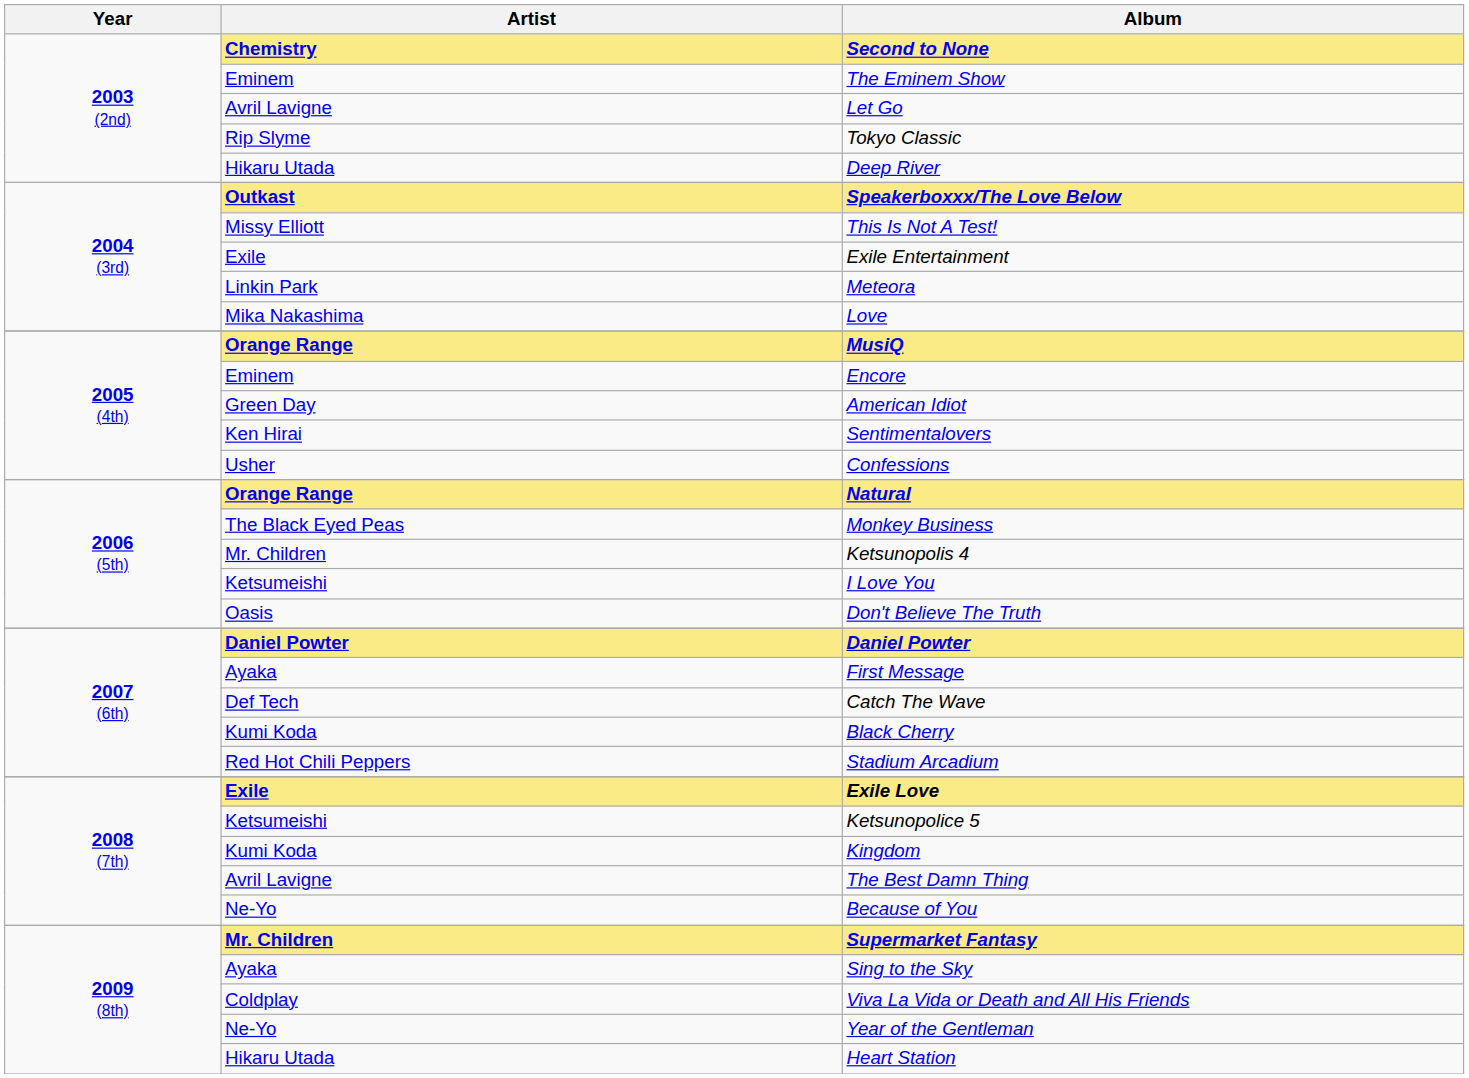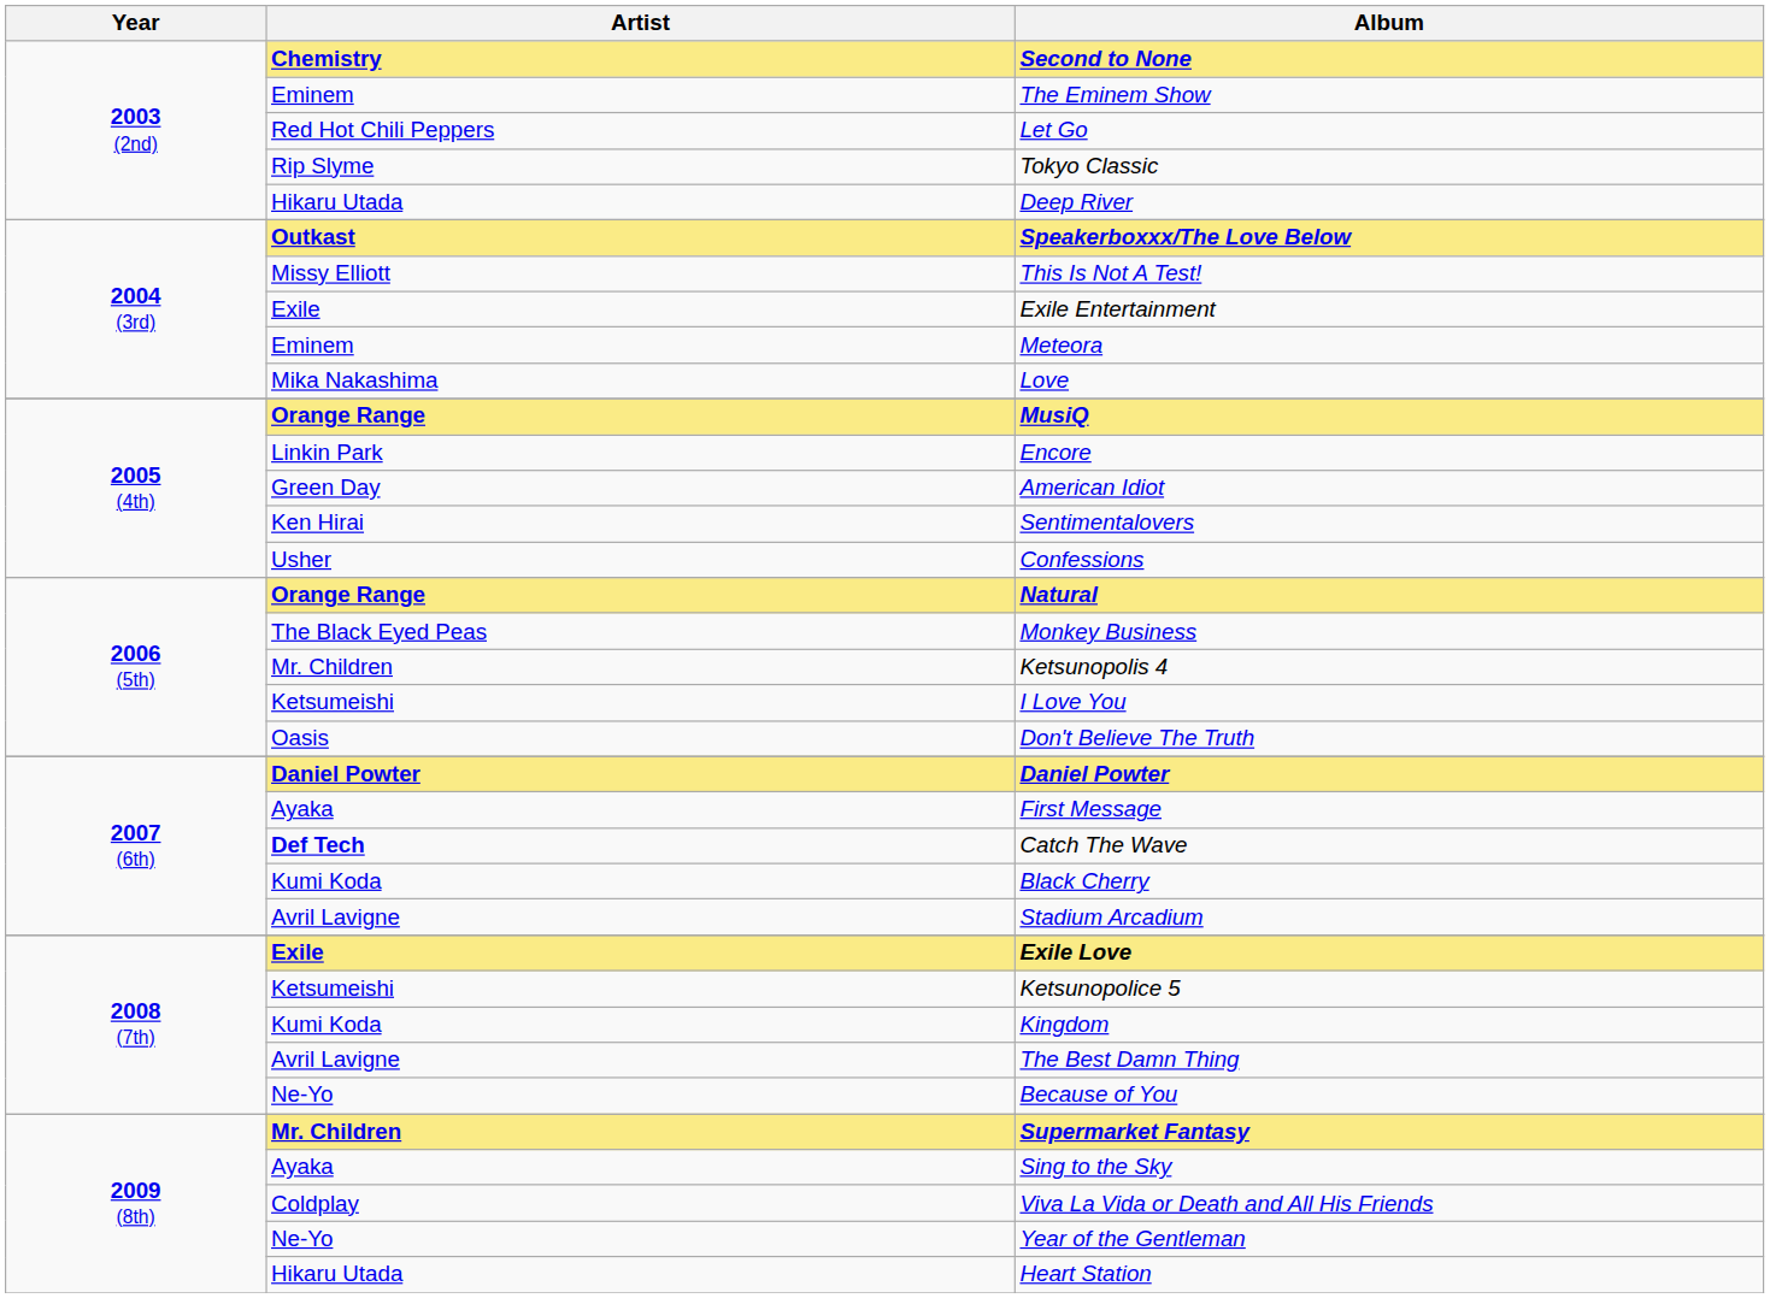Let Go | Artist: Avril Lavigne -> Red Hot Chili Peppers
Meteora | Artist: Linkin Park -> Eminem
Encore | Artist: Eminem -> Linkin Park
Catch The Wave | Artist: normal -> bold
Stadium Arcadium | Artist: Red Hot Chili Peppers -> Avril Lavigne
